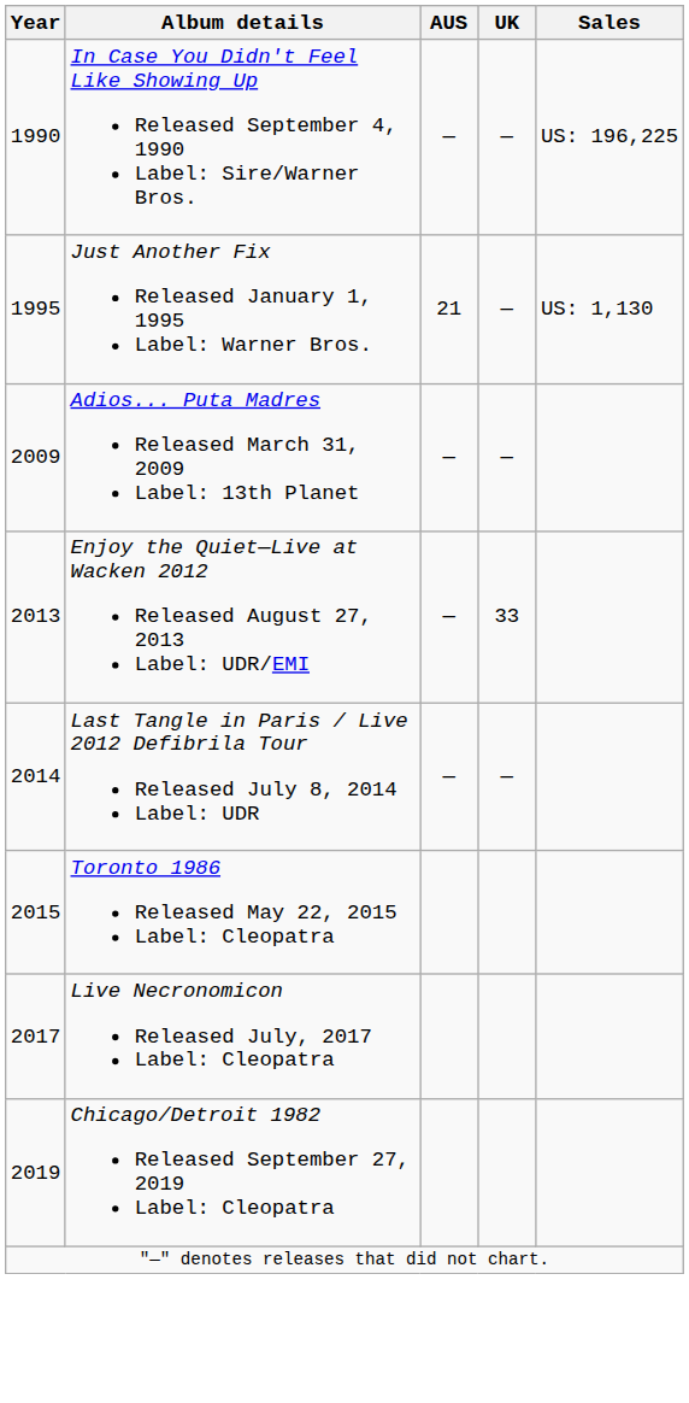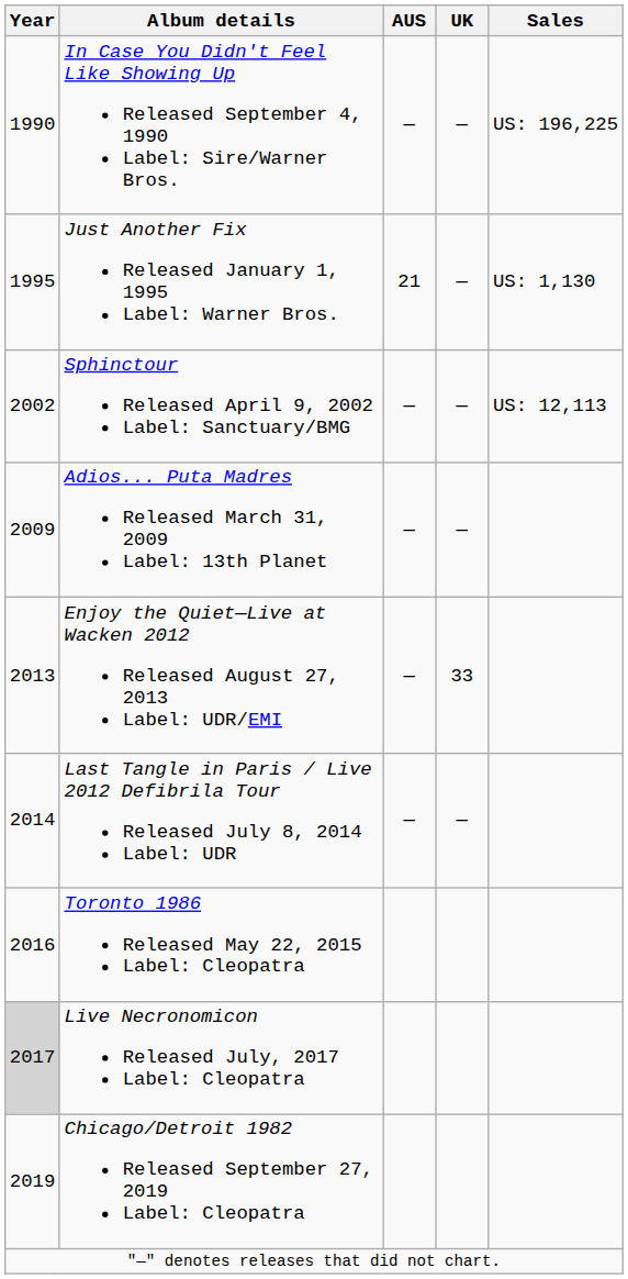+ row: 2002 | Sphinctour Released April 9, 2002 Label: Sanctuary/BMG | — | — | US: 12,113
Toronto 1986 Released May 22, 2015 Label: Cleopatra | Year: 2015 -> 2016
Live Necronomicon Released July, 2017 Label: Cleopatra | Year: no background -> lightgrey background
